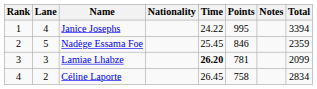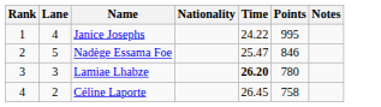- column: Total | 3394 | 2359 | 2099 | 2834
Nadège Essama Foe | Time: 25.45 -> 25.47
Lamiae Lhabze | Points: 781 -> 780
